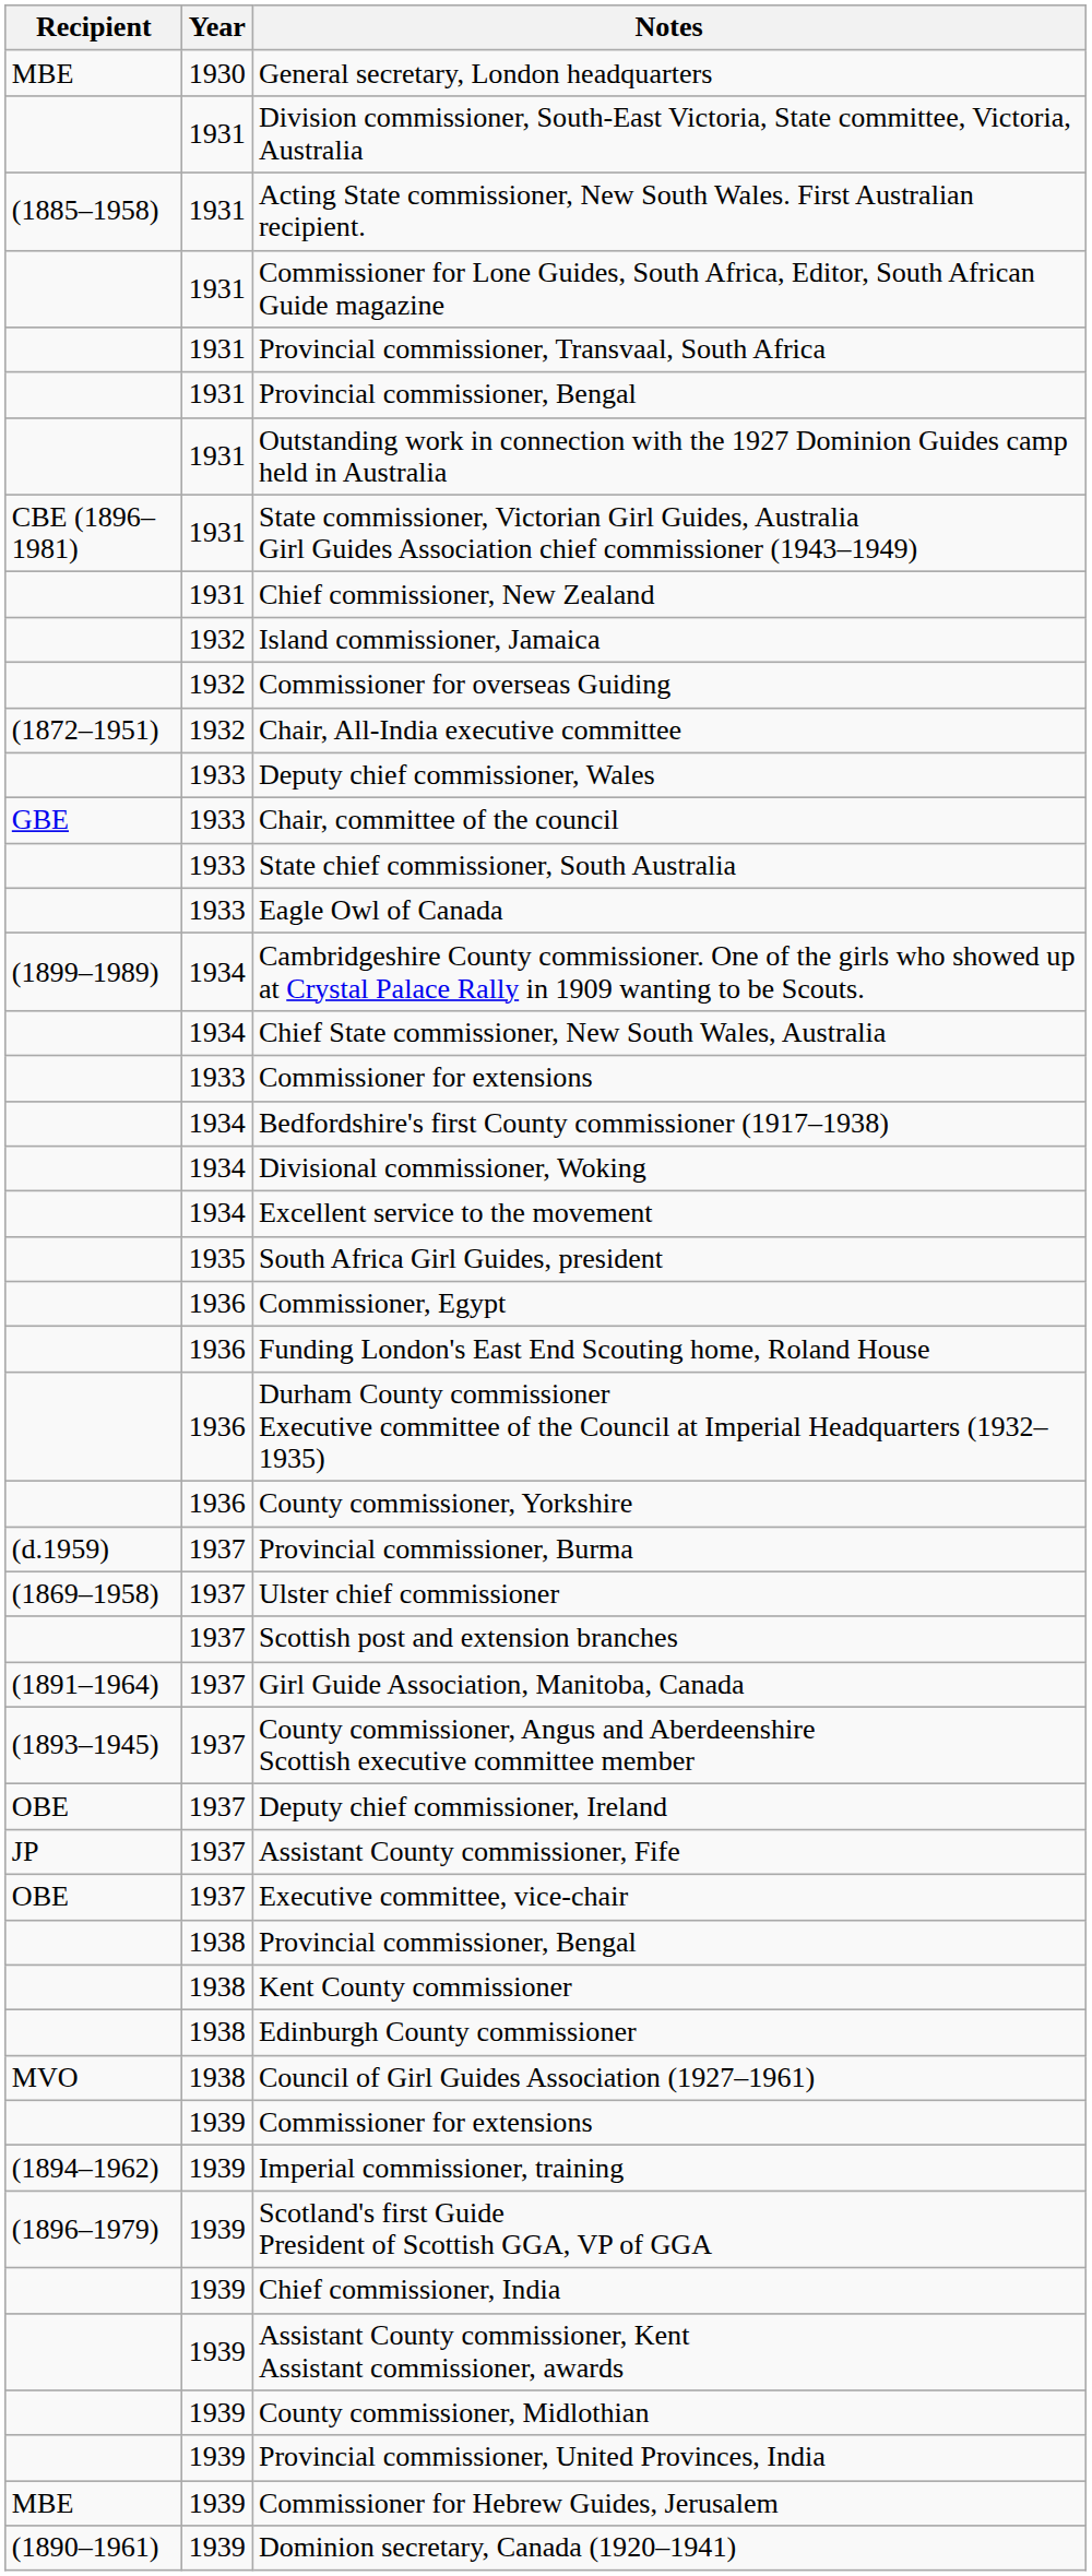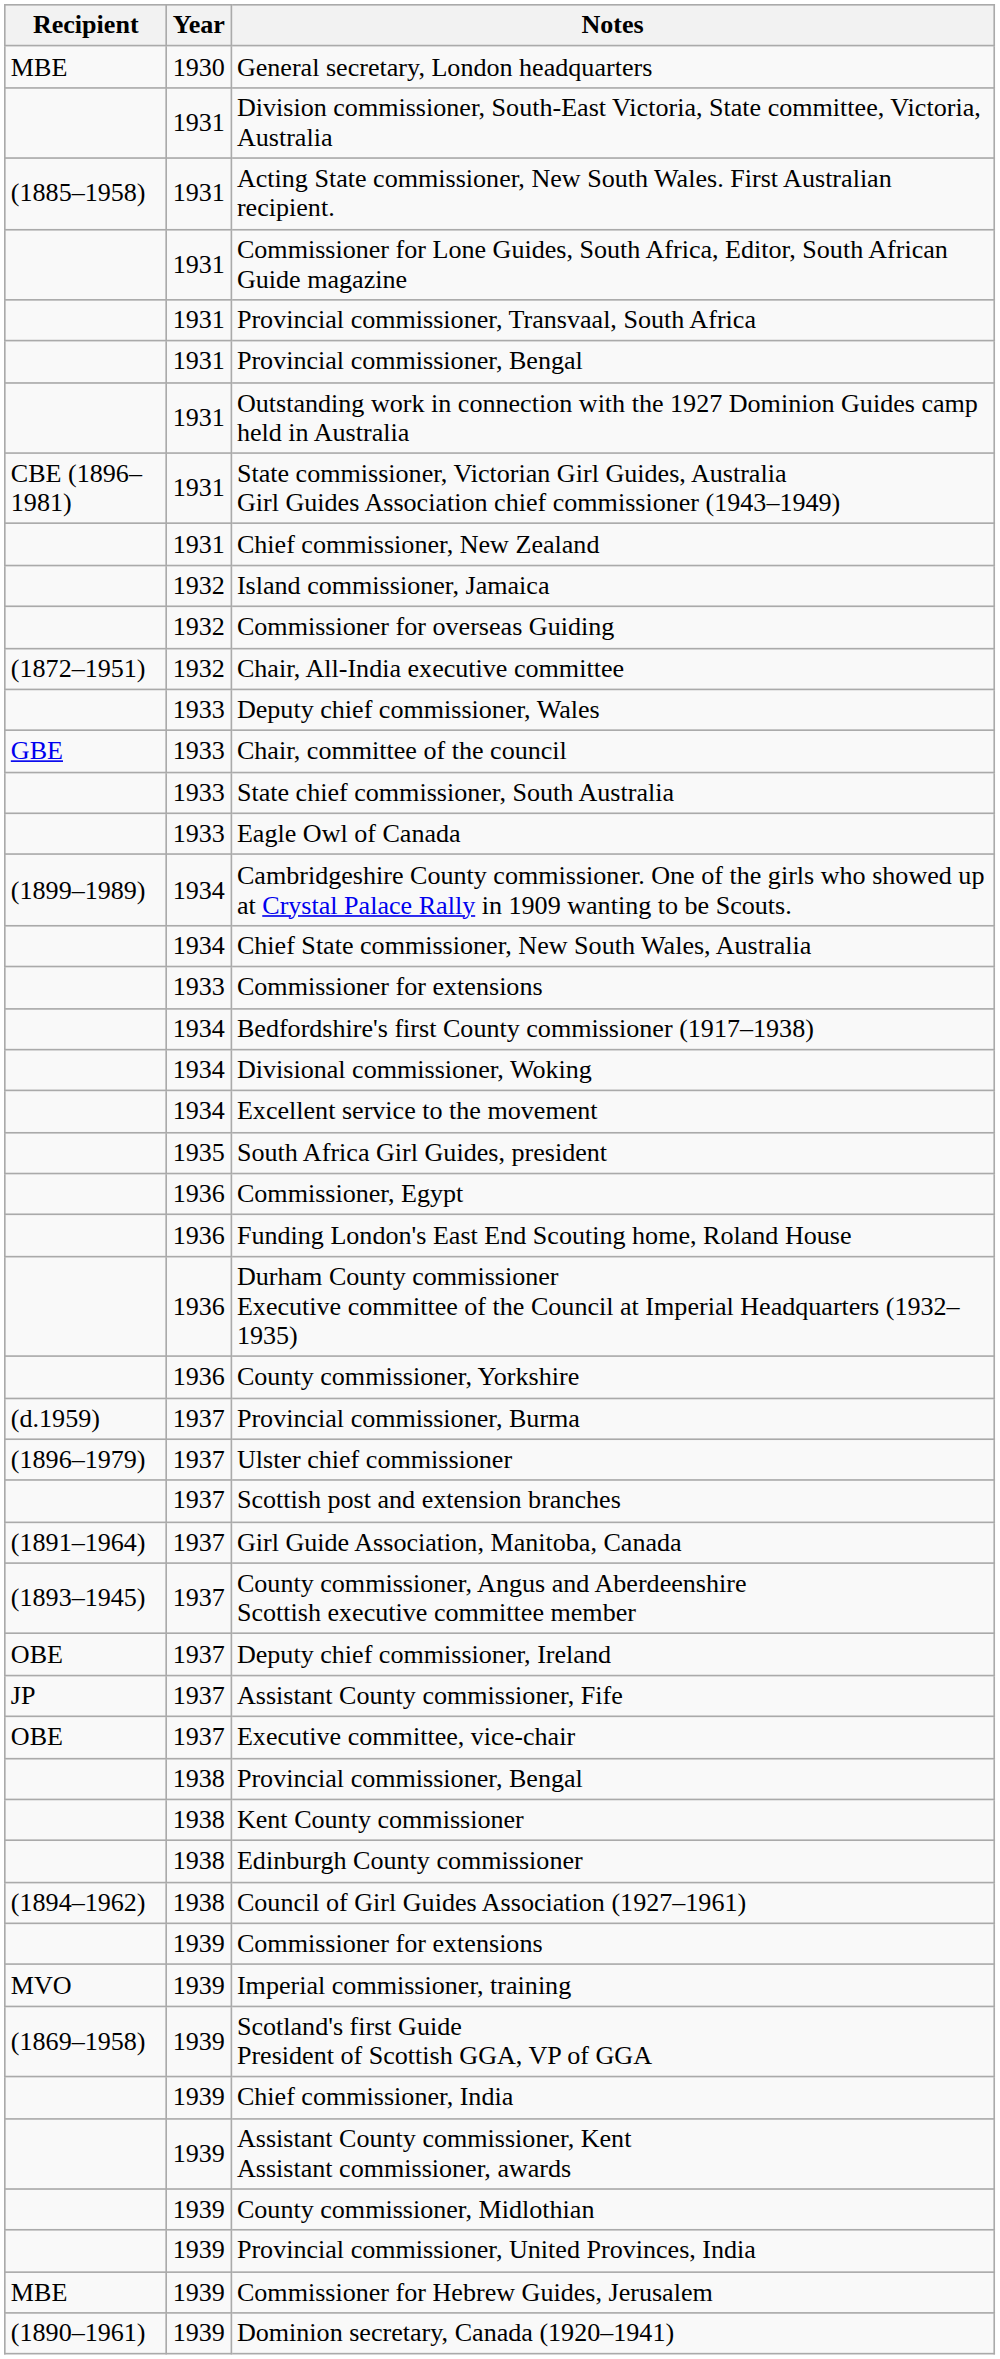Ulster chief commissioner | Recipient: (1869–1958) -> (1896–1979)
Council of Girl Guides Association (1927–1961) | Recipient: MVO -> (1894–1962)
Imperial commissioner, training | Recipient: (1894–1962) -> MVO
Scotland's first Guide President of Scottish GGA, VP of GGA | Recipient: (1896–1979) -> (1869–1958)
